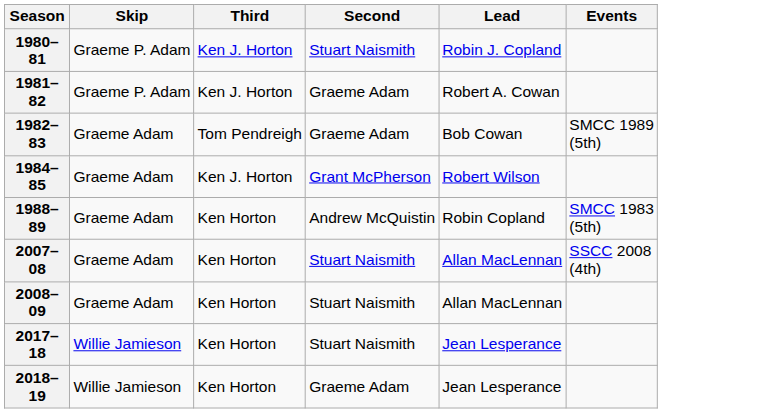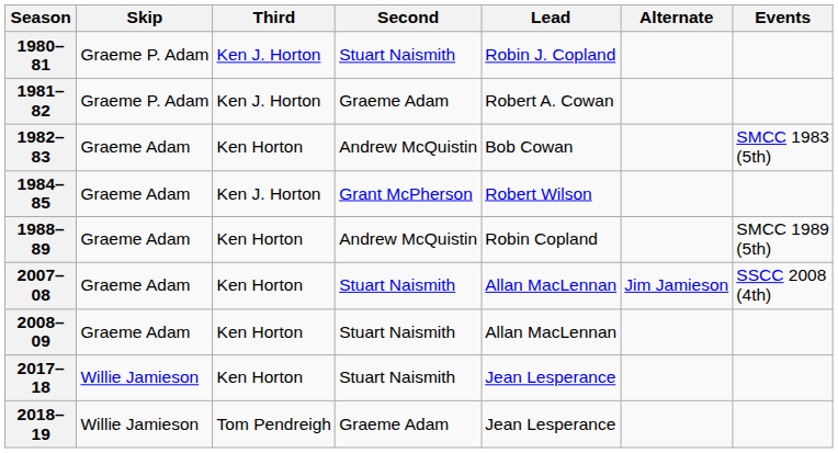+ column: Alternate | Jim Jamieson
1982–83 | Third: Tom Pendreigh -> Ken Horton
1982–83 | Second: Graeme Adam -> Andrew McQuistin
1982–83 | Events: SMCC 1989 (5th) -> SMCC 1983 (5th)
1988–89 | Events: SMCC 1983 (5th) -> SMCC 1989 (5th)
2018–19 | Third: Ken Horton -> Tom Pendreigh
